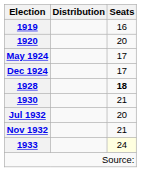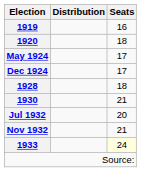1920 | Seats: 20 -> 18
1928 | Seats: bold -> normal
